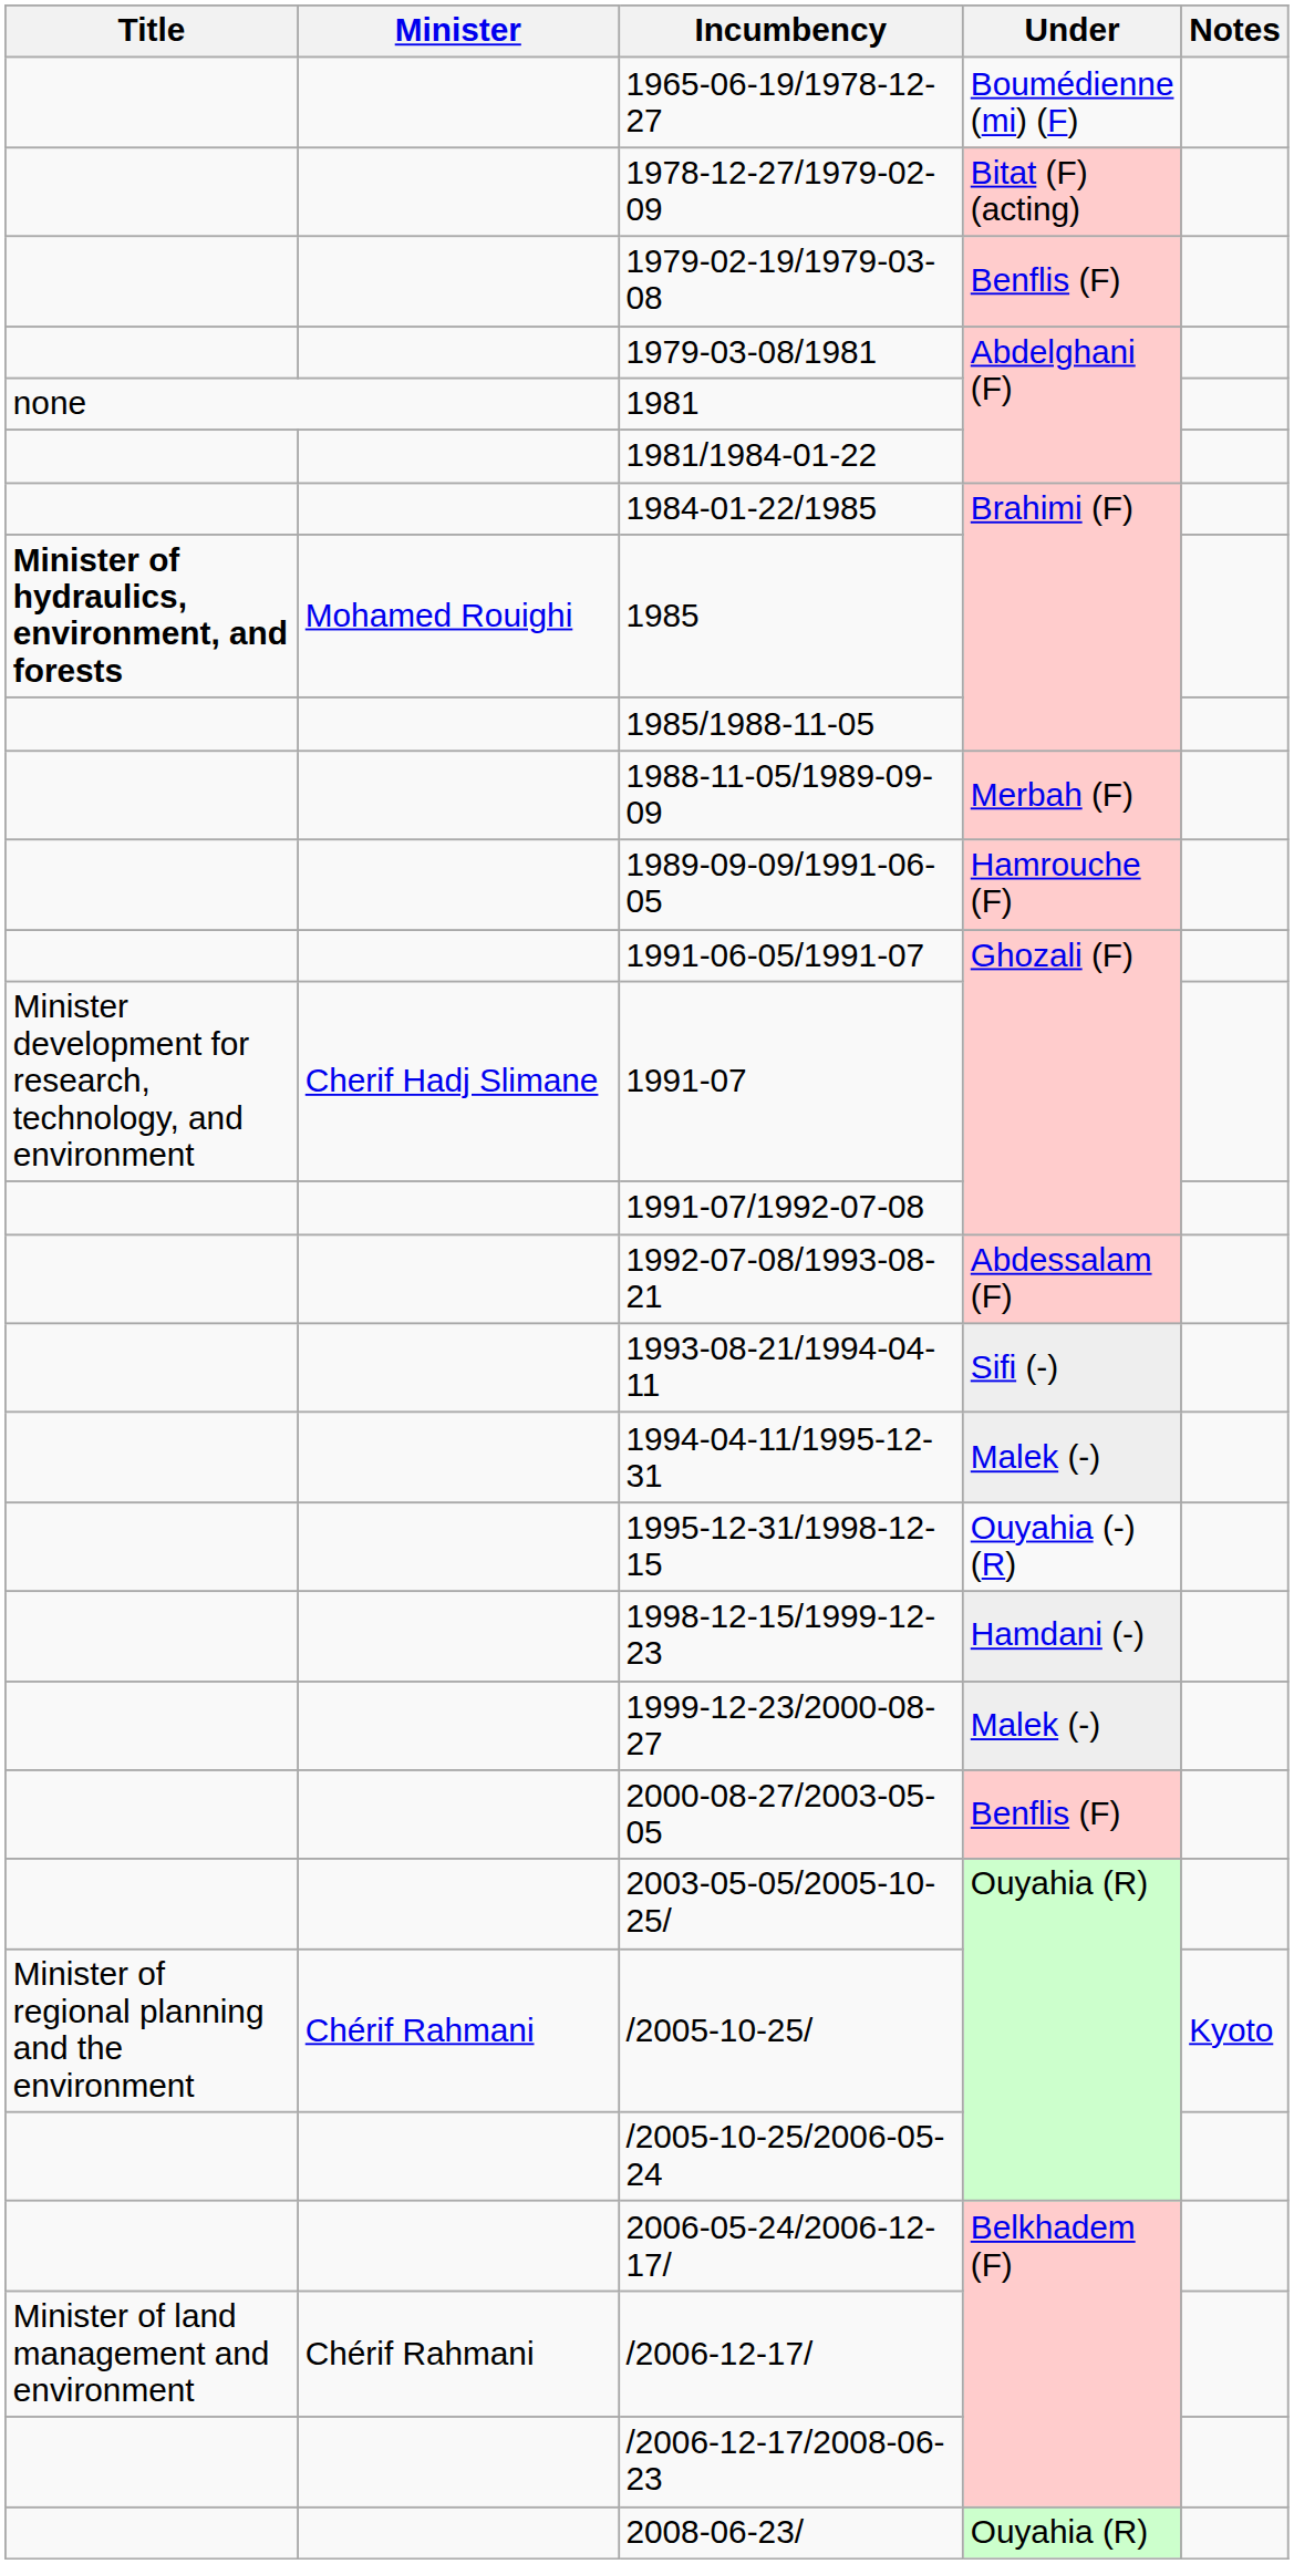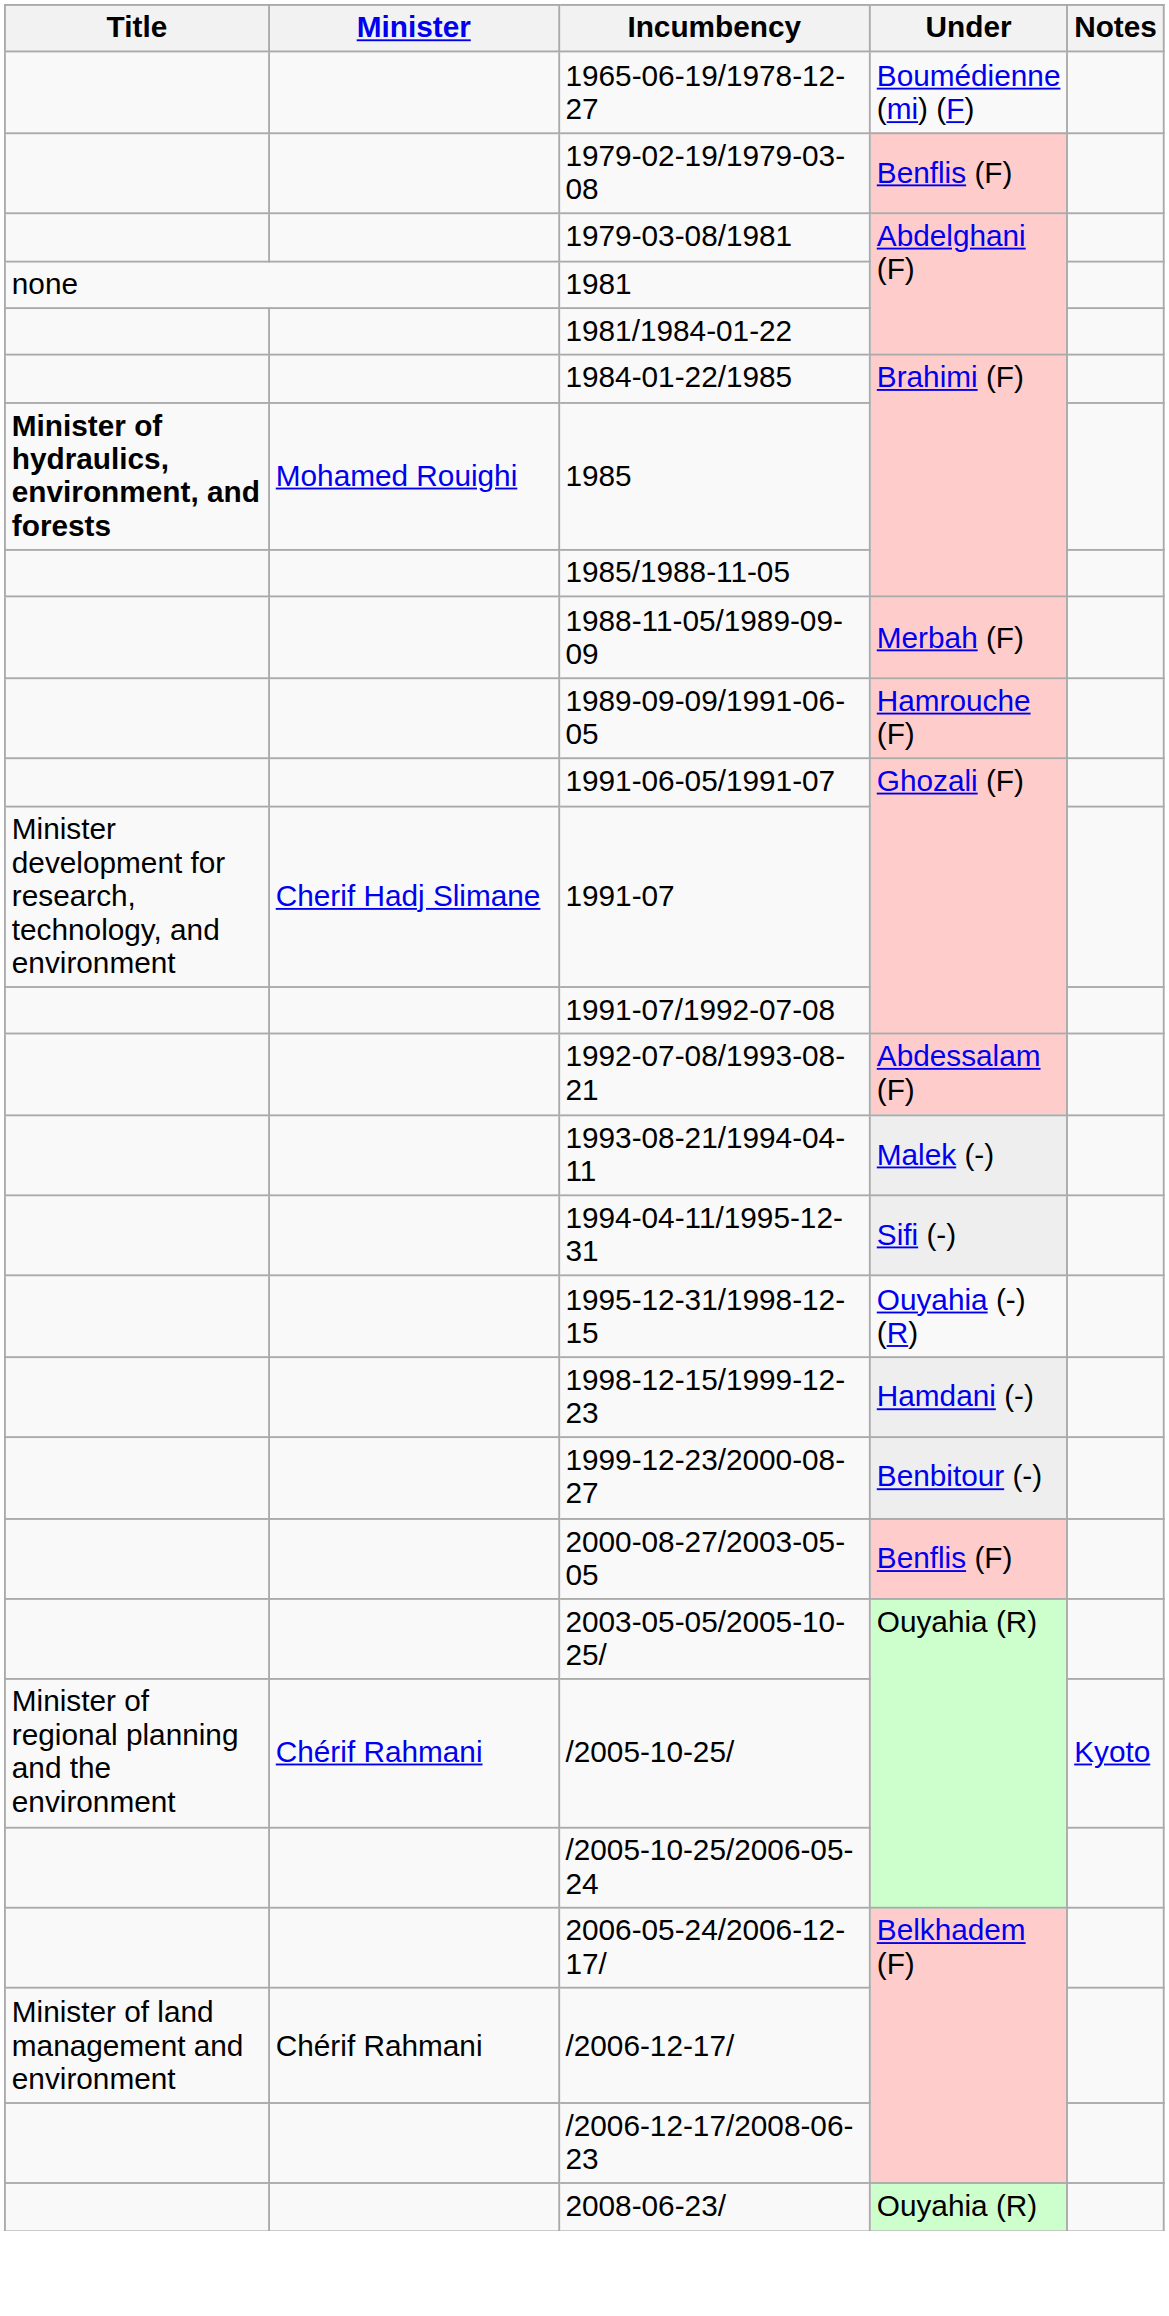- row: 1978-12-27/1979-02-09 | Bitat (F) (acting)
1993-08-21/1994-04-11 | Under: Sifi (-) -> Malek (-)
1994-04-11/1995-12-31 | Under: Malek (-) -> Sifi (-)
1999-12-23/2000-08-27 | Under: Malek (-) -> Benbitour (-)
